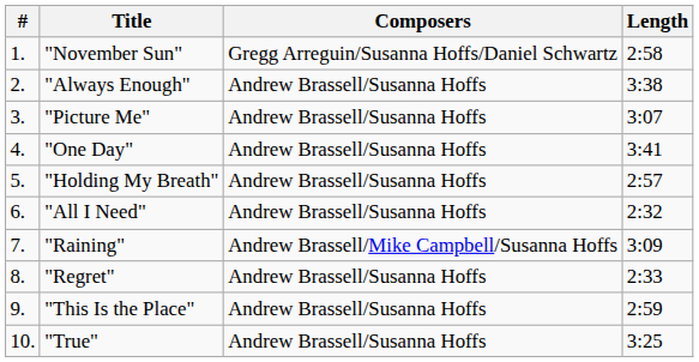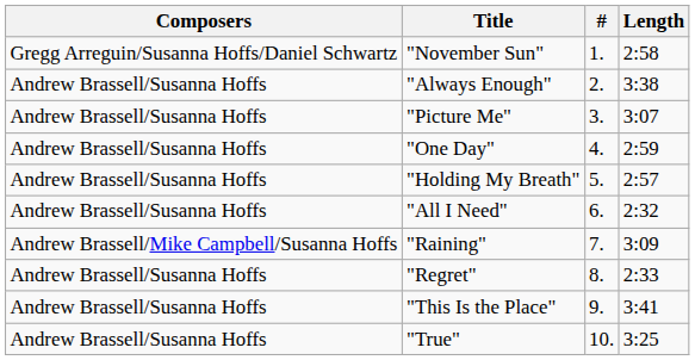columns swapped: # <-> Composers
"One Day" | Length: 3:41 -> 2:59
"This Is the Place" | Length: 2:59 -> 3:41
